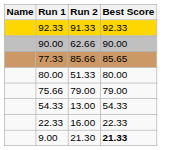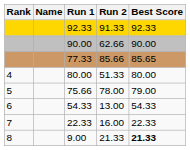+ column: Rank | 4 | 5 | 6 | 7 | 8
75.66 | Run 2: 79.00 -> 78.00
9.00 | Run 2: 21.30 -> 21.33
